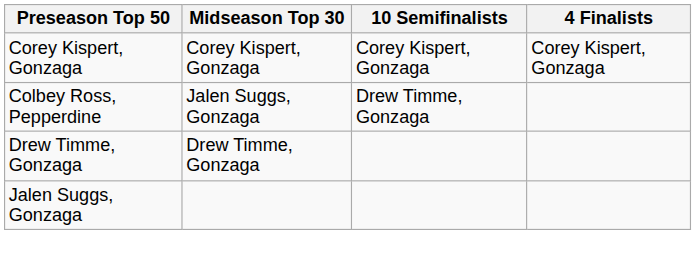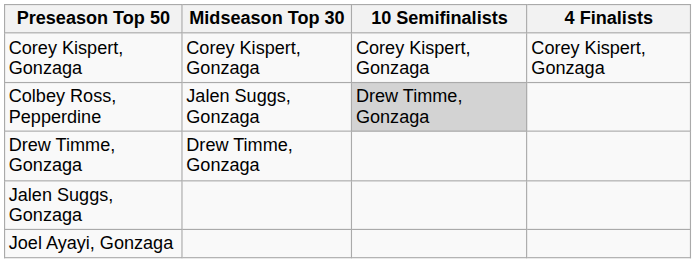Colbey Ross, Pepperdine | 10 Semifinalists: no background -> lightgrey background
+ row: Joel Ayayi, Gonzaga
